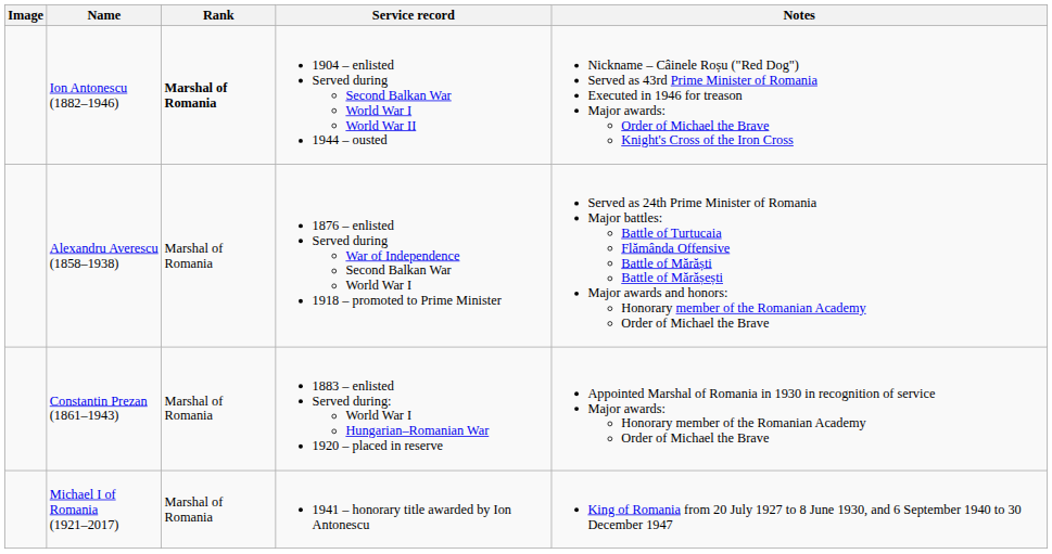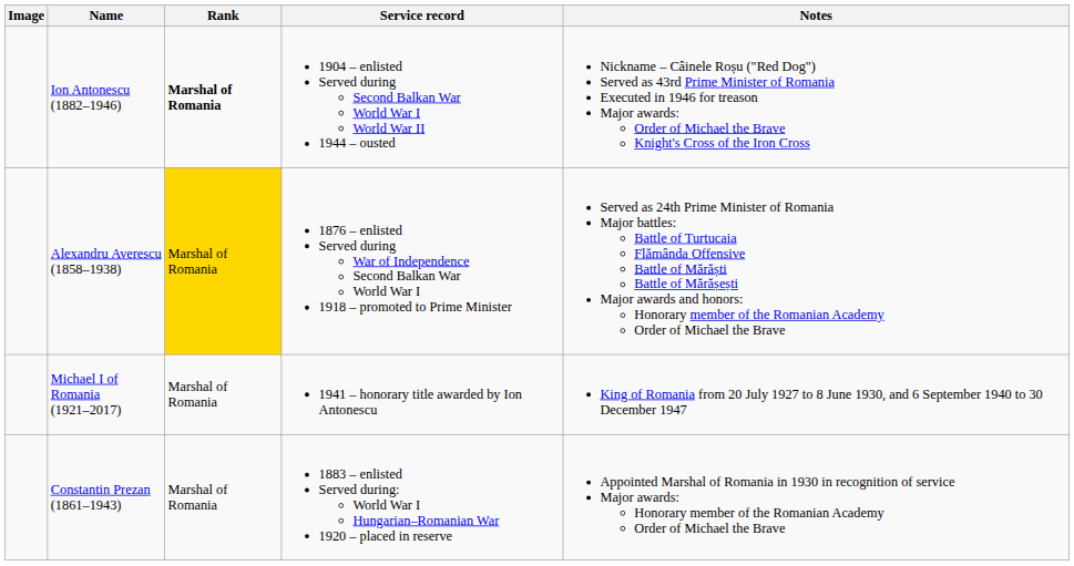Alexandru Averescu (1858–1938) | Rank: no background -> gold background
rows swapped: Michael I of Romania (1921–2017) <-> Constantin Prezan (1861–1943)
